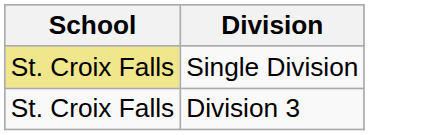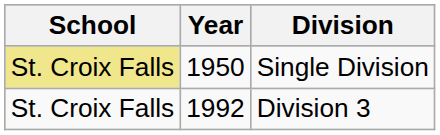+ column: Year | 1950 | 1992
